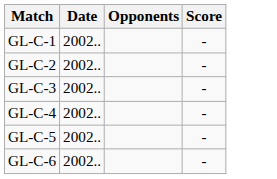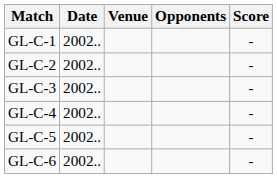+ column: Venue
